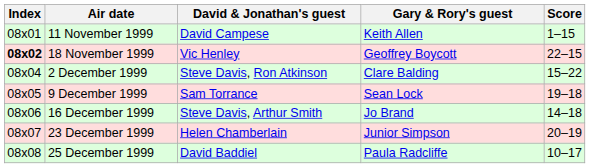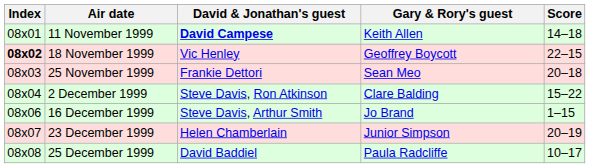11 November 1999 | David & Jonathan's guest: normal -> bold
11 November 1999 | Score: 1–15 -> 14–18
+ row: 08x03 | 25 November 1999 | Frankie Dettori | Sean Meo | 20–18
- row: 08x05 | 9 December 1999 | Sam Torrance | Sean Lock | 19–18
16 December 1999 | Score: 14–18 -> 1–15
